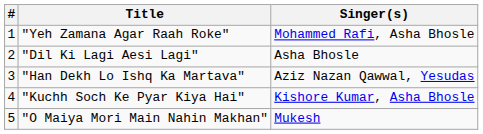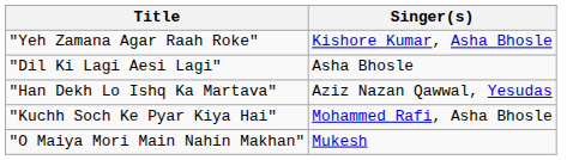- column: # | 1 | 2 | 3 | 4 | 5
"Yeh Zamana Agar Raah Roke" | Singer(s): Mohammed Rafi, Asha Bhosle -> Kishore Kumar, Asha Bhosle
"Kuchh Soch Ke Pyar Kiya Hai" | Singer(s): Kishore Kumar, Asha Bhosle -> Mohammed Rafi, Asha Bhosle
